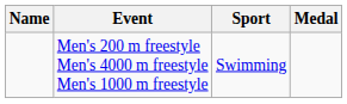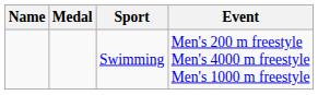columns swapped: Medal <-> Event
